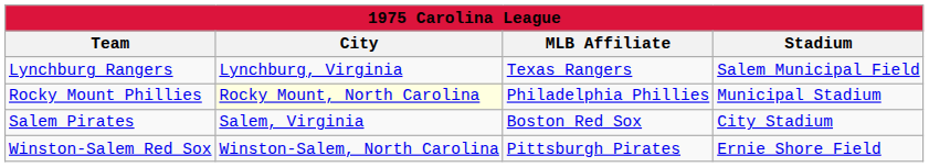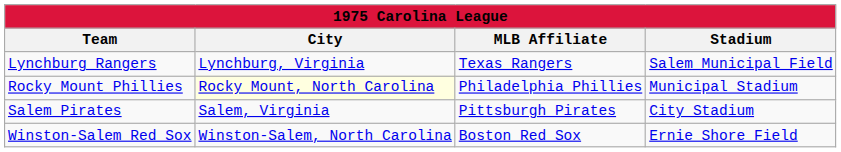Salem Pirates | MLB Affiliate: Boston Red Sox -> Pittsburgh Pirates
Winston-Salem Red Sox | MLB Affiliate: Pittsburgh Pirates -> Boston Red Sox
